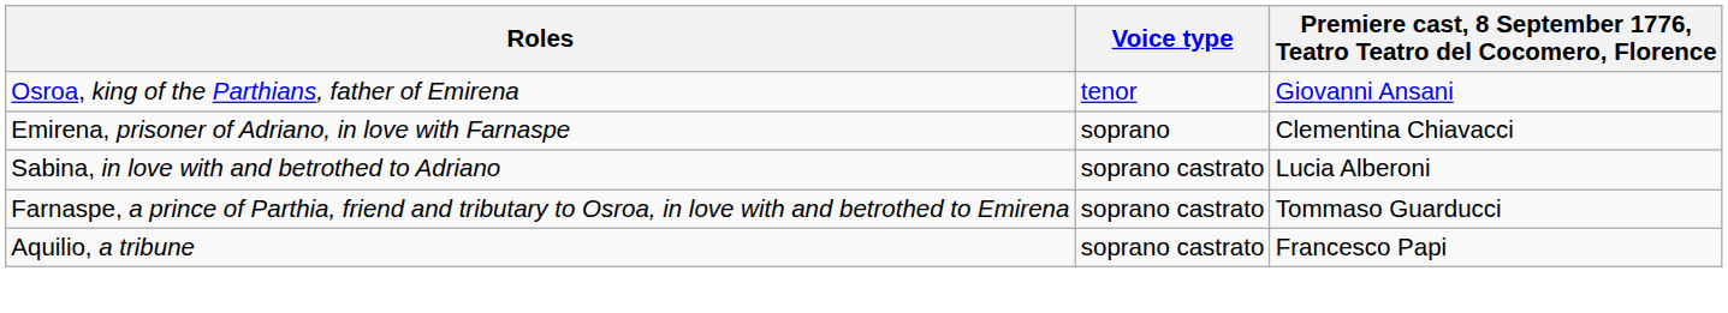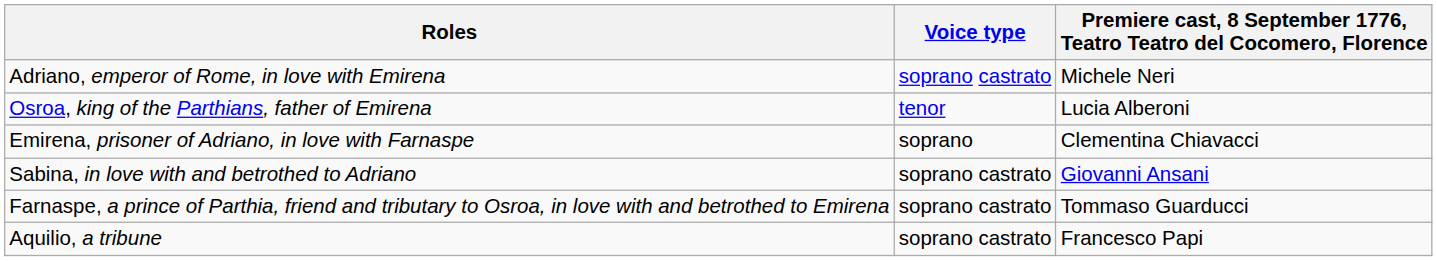+ row: Adriano, emperor of Rome, in love with Emirena | soprano castrato | Michele Neri
Osroa, king of the Parthians, father of Emirena | column 3: Giovanni Ansani -> Lucia Alberoni
Sabina, in love with and betrothed to Adriano | column 3: Lucia Alberoni -> Giovanni Ansani
